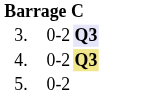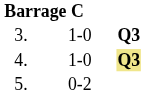3. | column 3: 0-2 -> 1-0
3. | column 4: lavender background -> no background
4. | column 3: 0-2 -> 1-0
